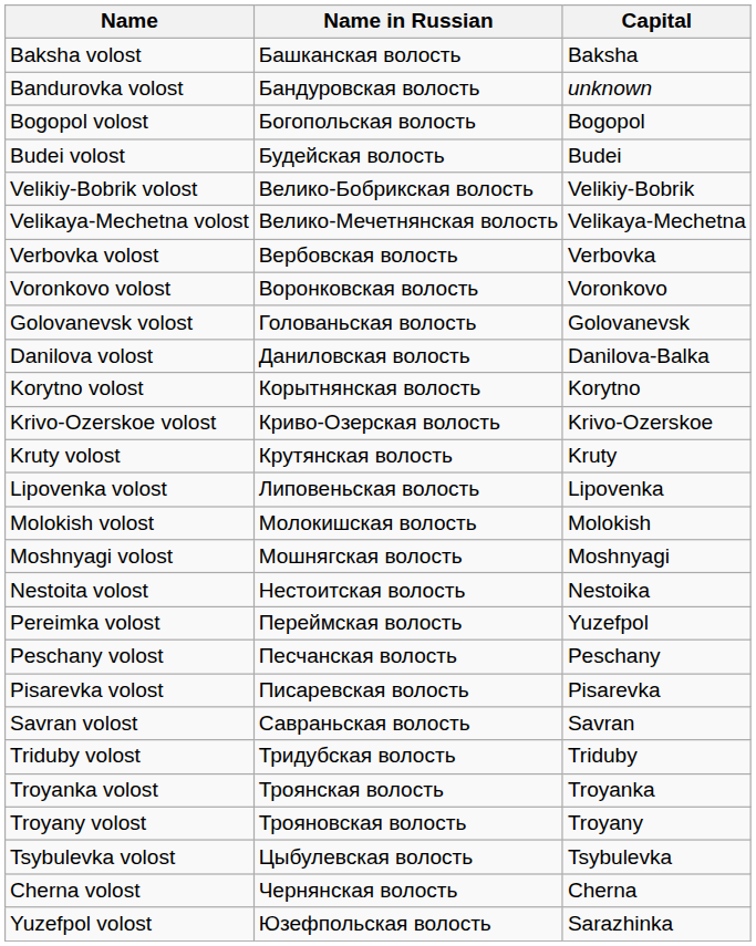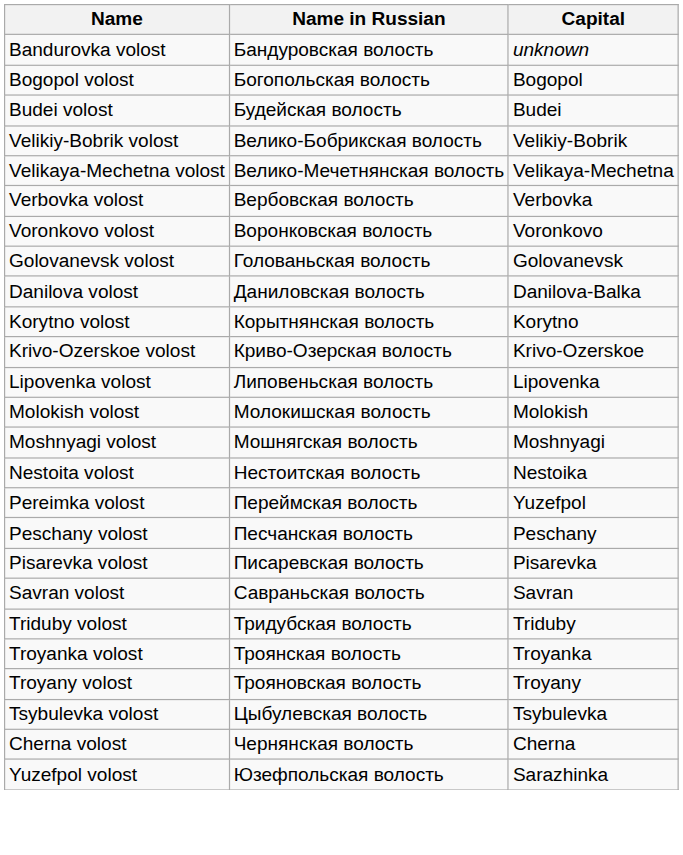- row: Baksha volost | Башканская волость | Baksha
- row: Kruty volost | Крутянская волость | Kruty
